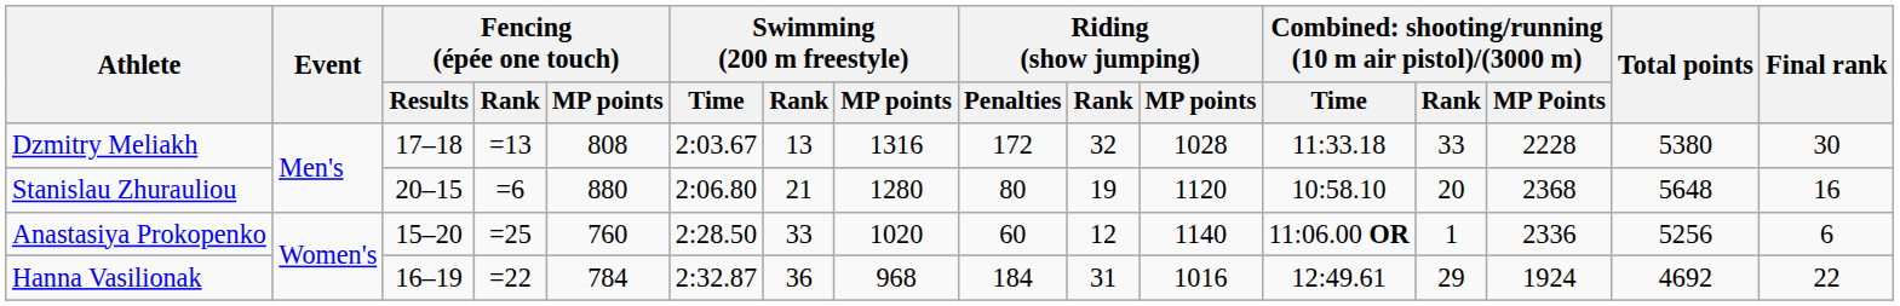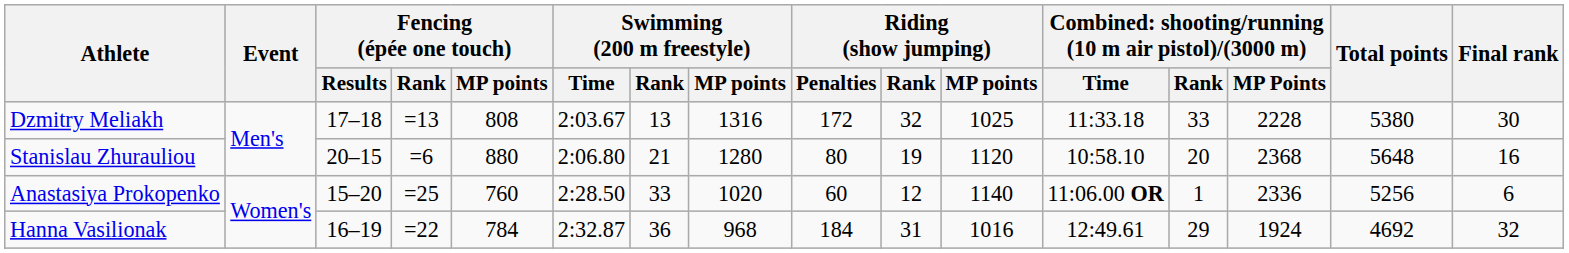Dzmitry Meliakh | Riding (show jumping) / MP points: 1028 -> 1025
Hanna Vasilionak | Final rank: 22 -> 32
